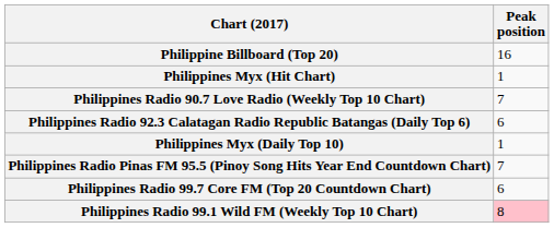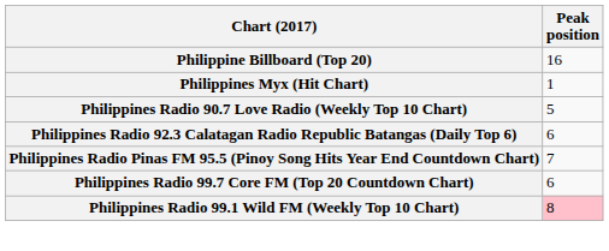Philippines Radio 90.7 Love Radio (Weekly Top 10 Chart) | Peak position: 7 -> 5
- row: Philippines Myx (Daily Top 10) | 1
